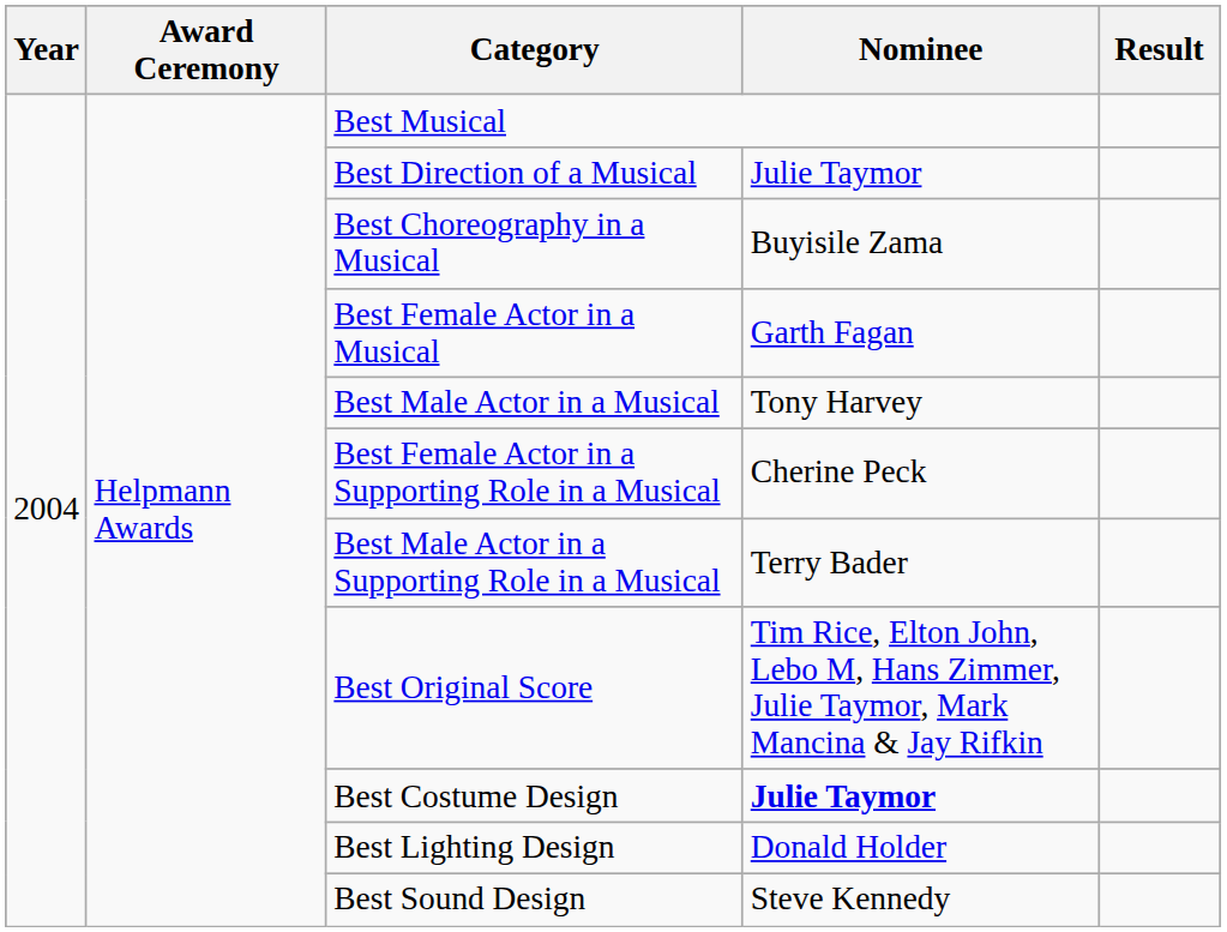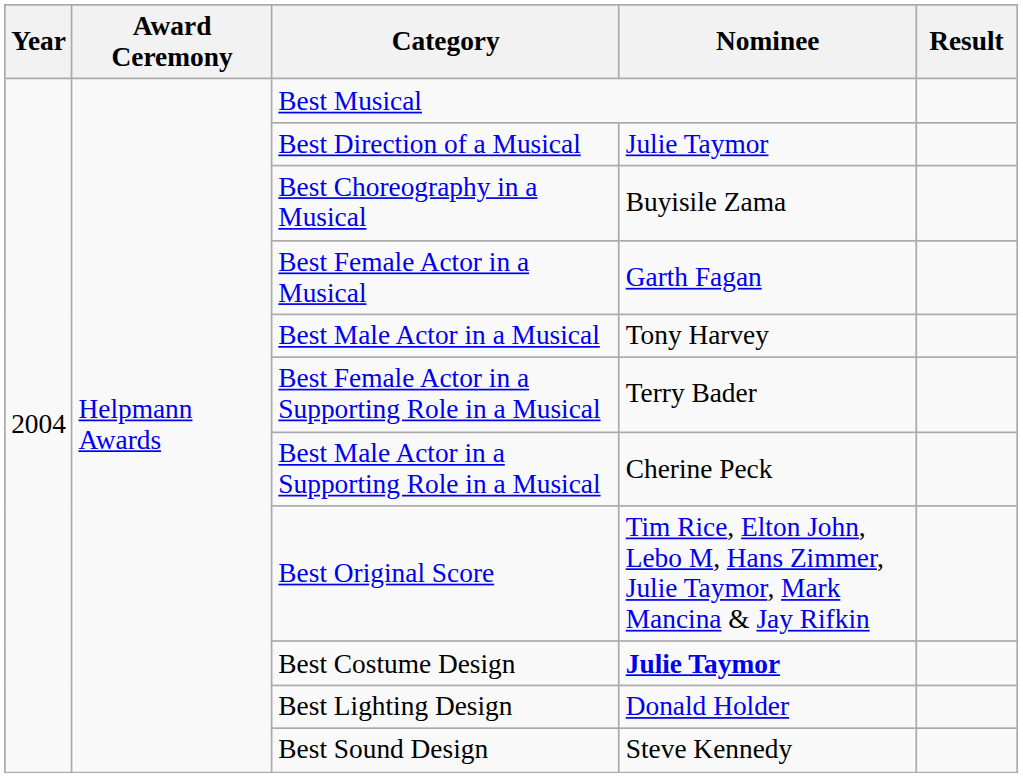Best Female Actor in a Supporting Role in a Musical | Nominee: Cherine Peck -> Terry Bader
Best Male Actor in a Supporting Role in a Musical | Nominee: Terry Bader -> Cherine Peck
